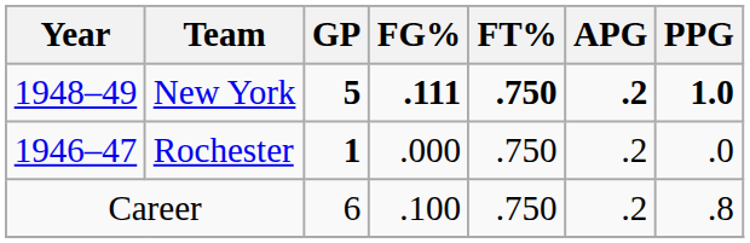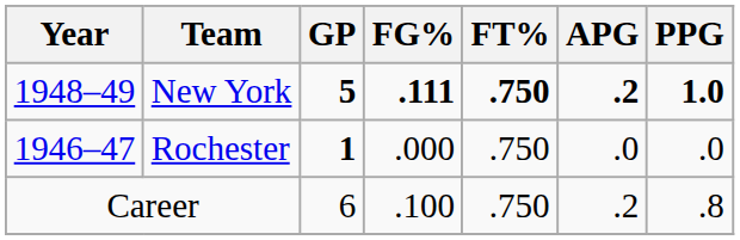Rochester | APG: .2 -> .0
